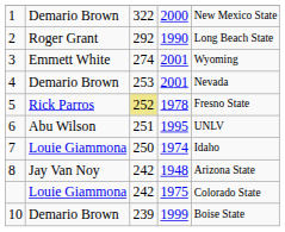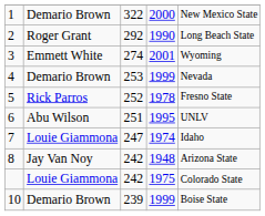4 | column 4: 2001 -> 1999
5 | column 3: khaki background -> no background
7 | column 3: 250 -> 247
